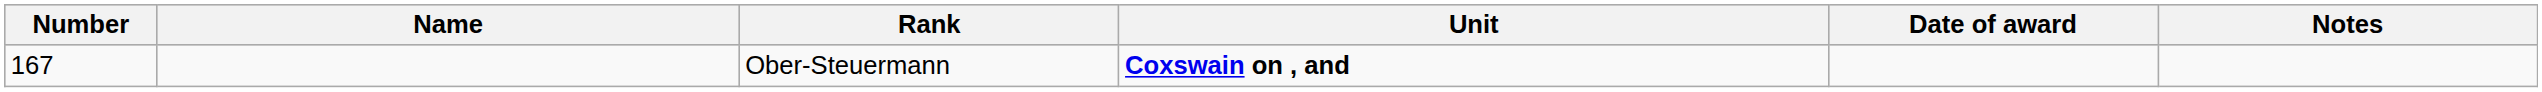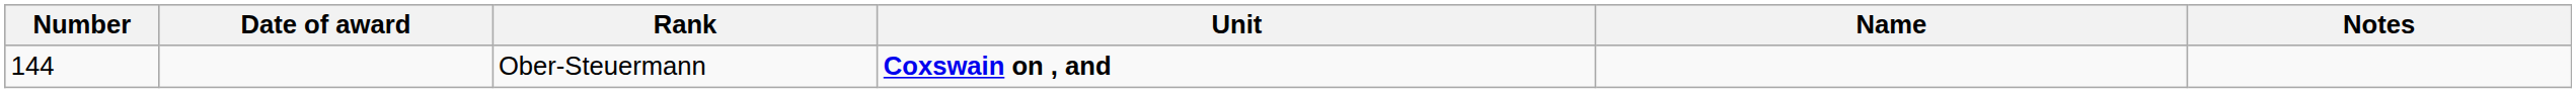columns swapped: Name <-> Date of award
Ober-Steuermann | Number: 167 -> 144
